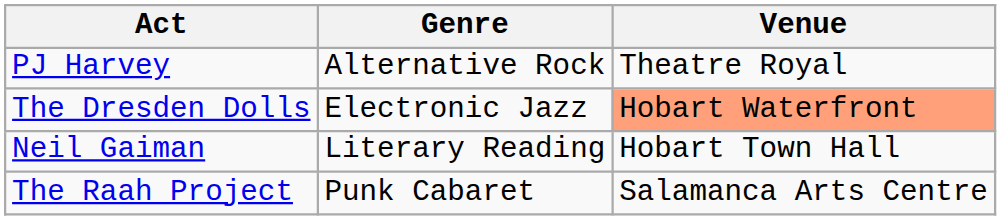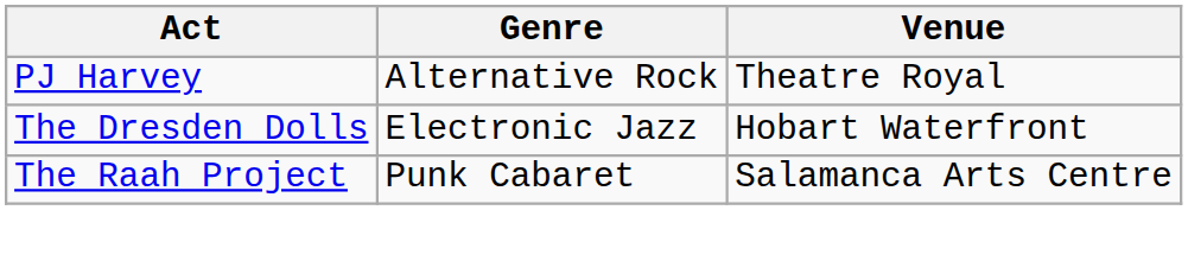The Dresden Dolls | Venue: lightsalmon background -> no background
- row: Neil Gaiman | Literary Reading | Hobart Town Hall
